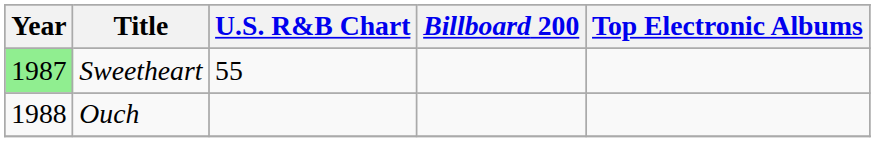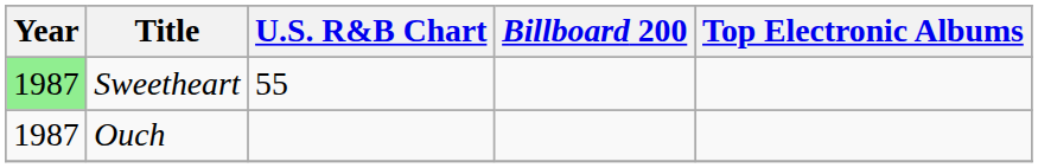Ouch | Year: 1988 -> 1987
